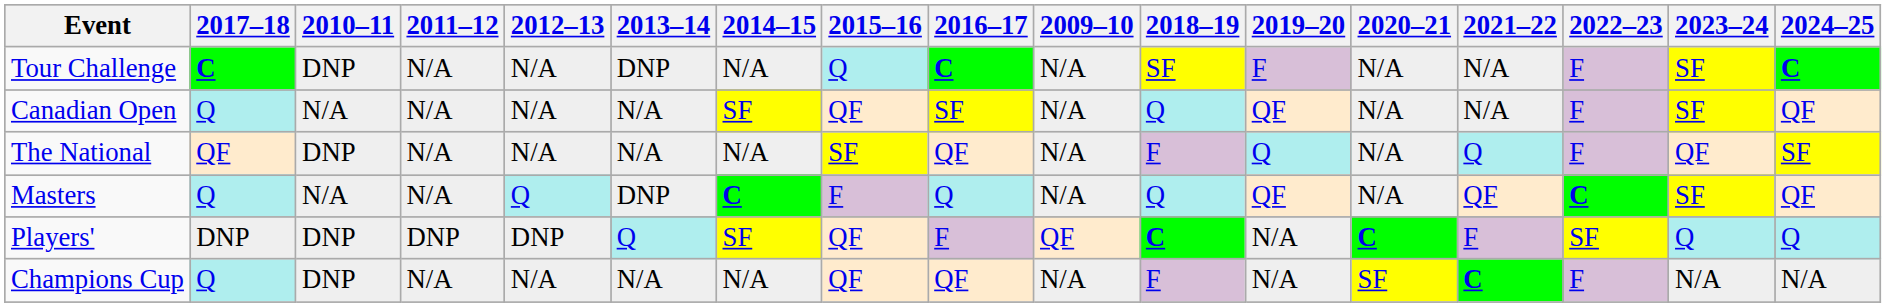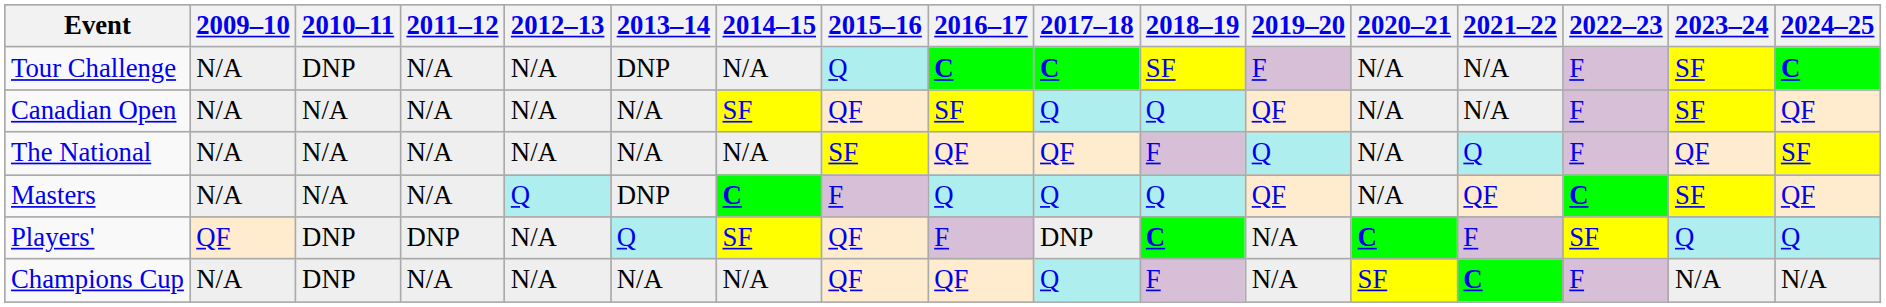columns swapped: 2009–10 <-> 2017–18
The National | 2010–11: DNP -> N/A
Players' | 2012–13: DNP -> N/A
